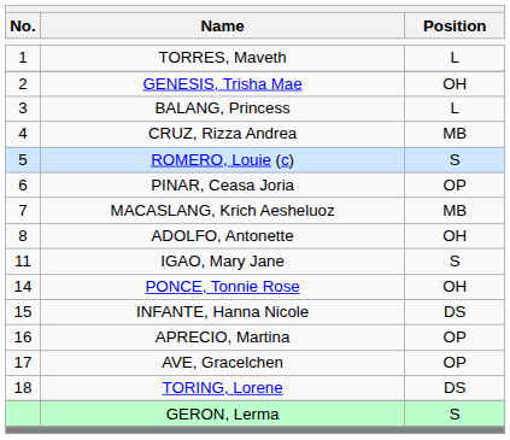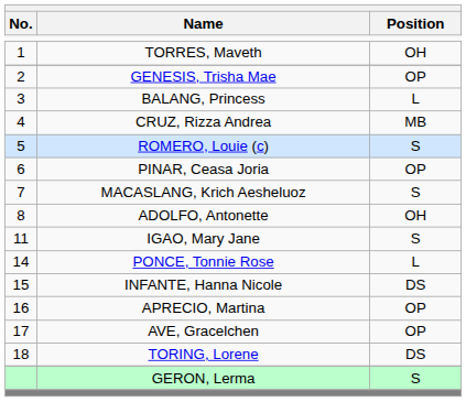TORRES, Maveth | Position: L -> OH
GENESIS, Trisha Mae | Position: OH -> OP
MACASLANG, Krich Aesheluoz | Position: MB -> S
PONCE, Tonnie Rose | Position: OH -> L
